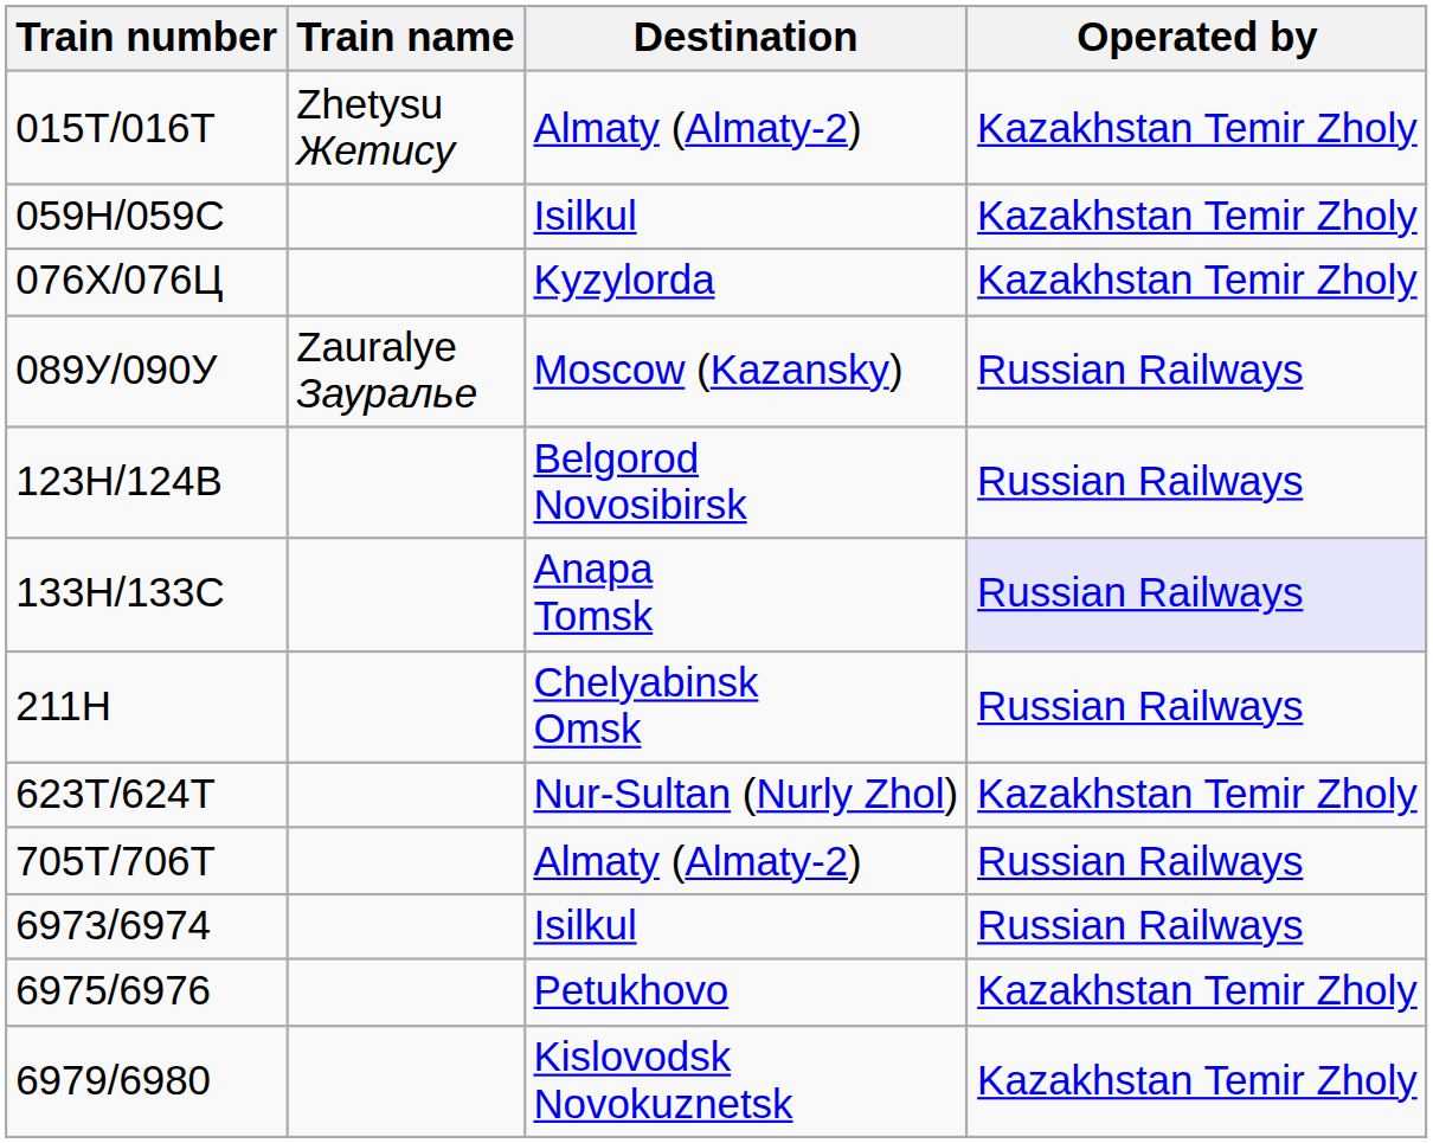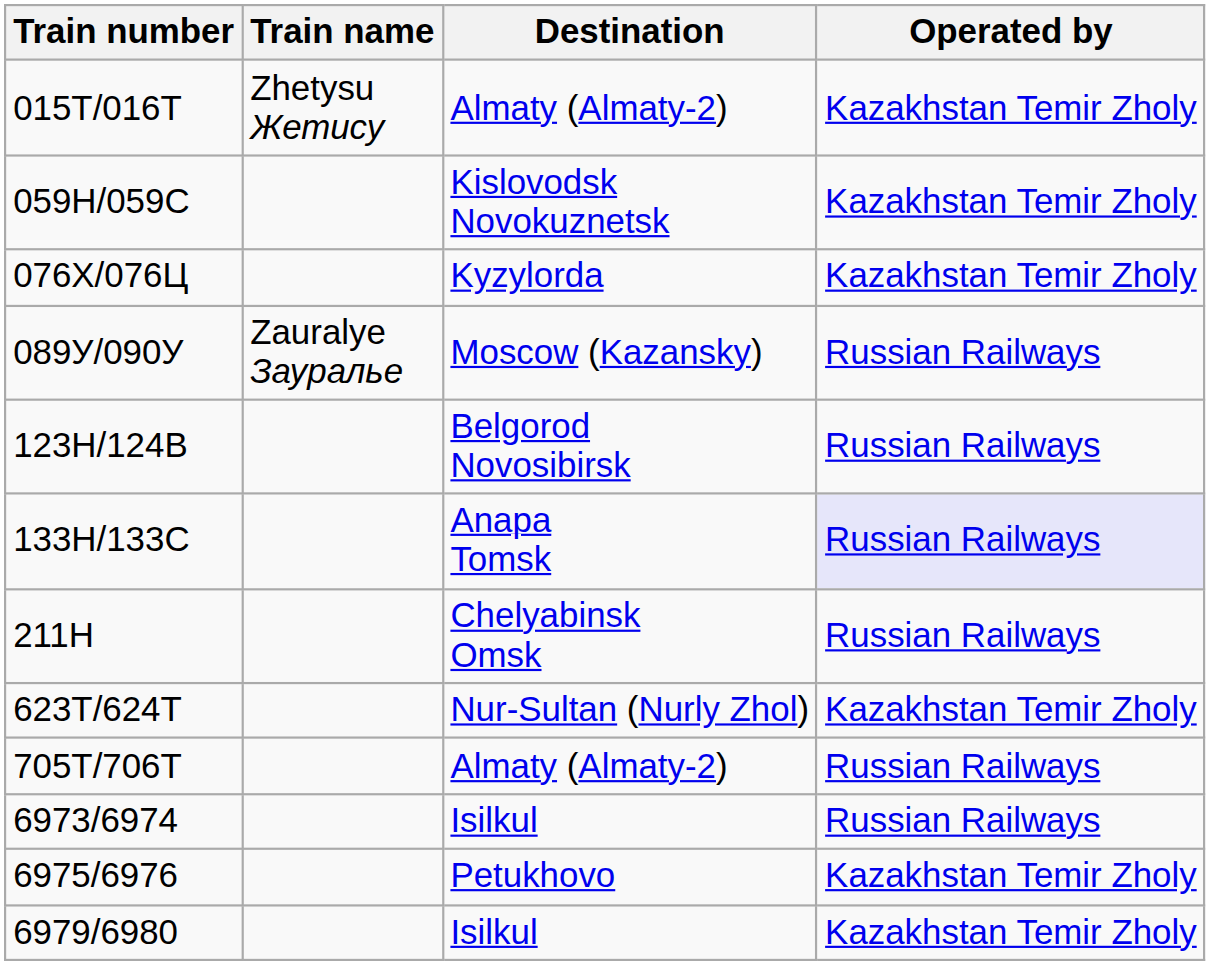059Н/059С | Destination: Isilkul -> Kislovodsk Novokuznetsk
6979/6980 | Destination: Kislovodsk Novokuznetsk -> Isilkul
